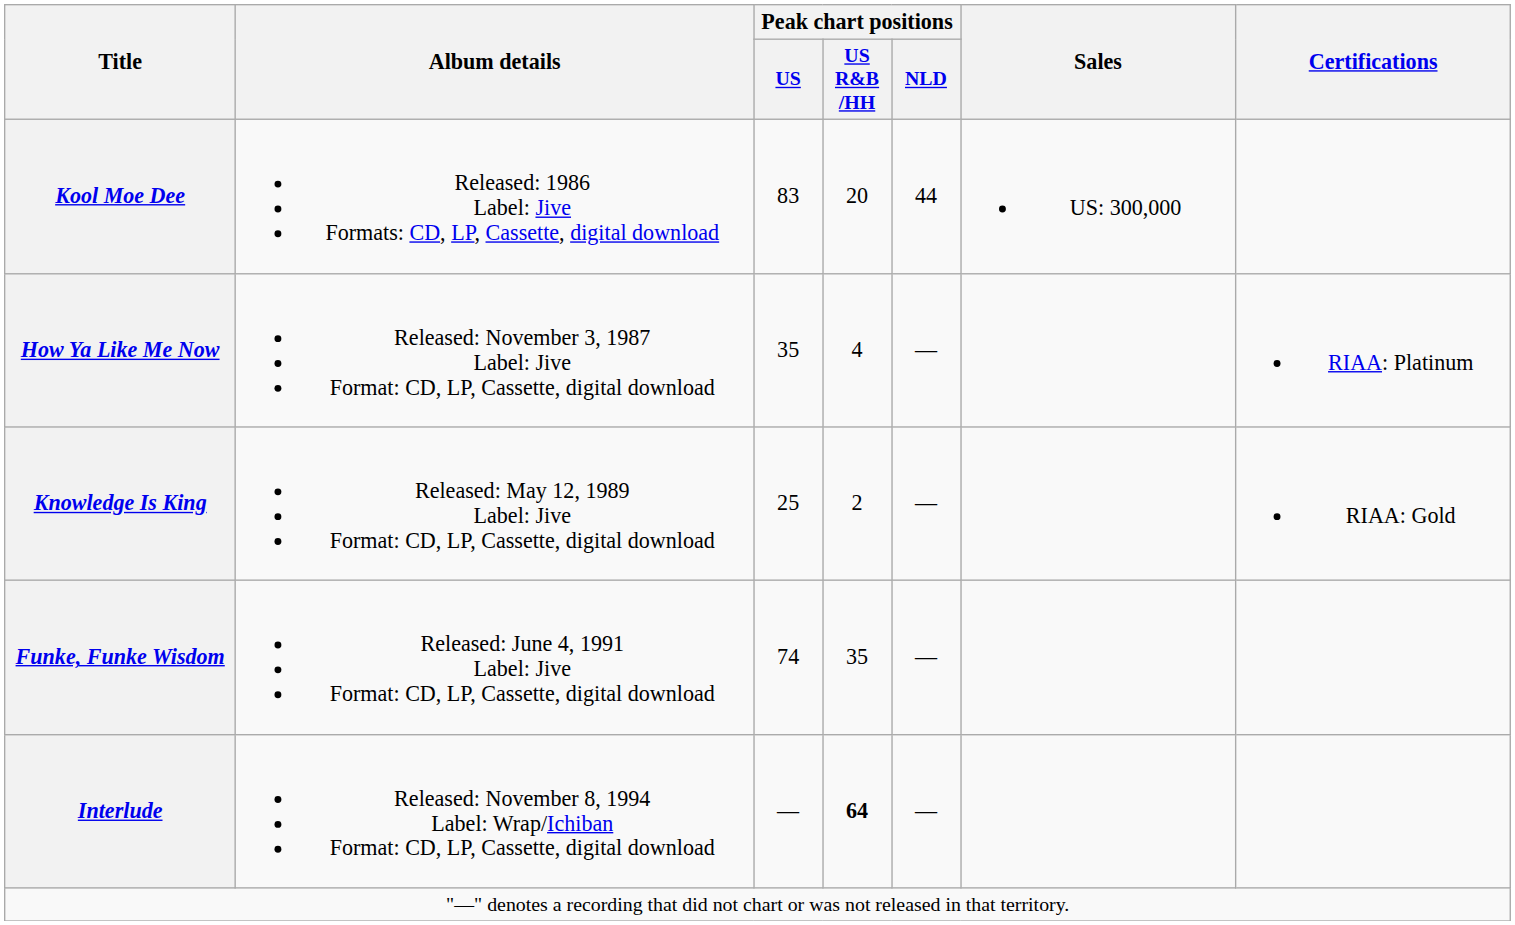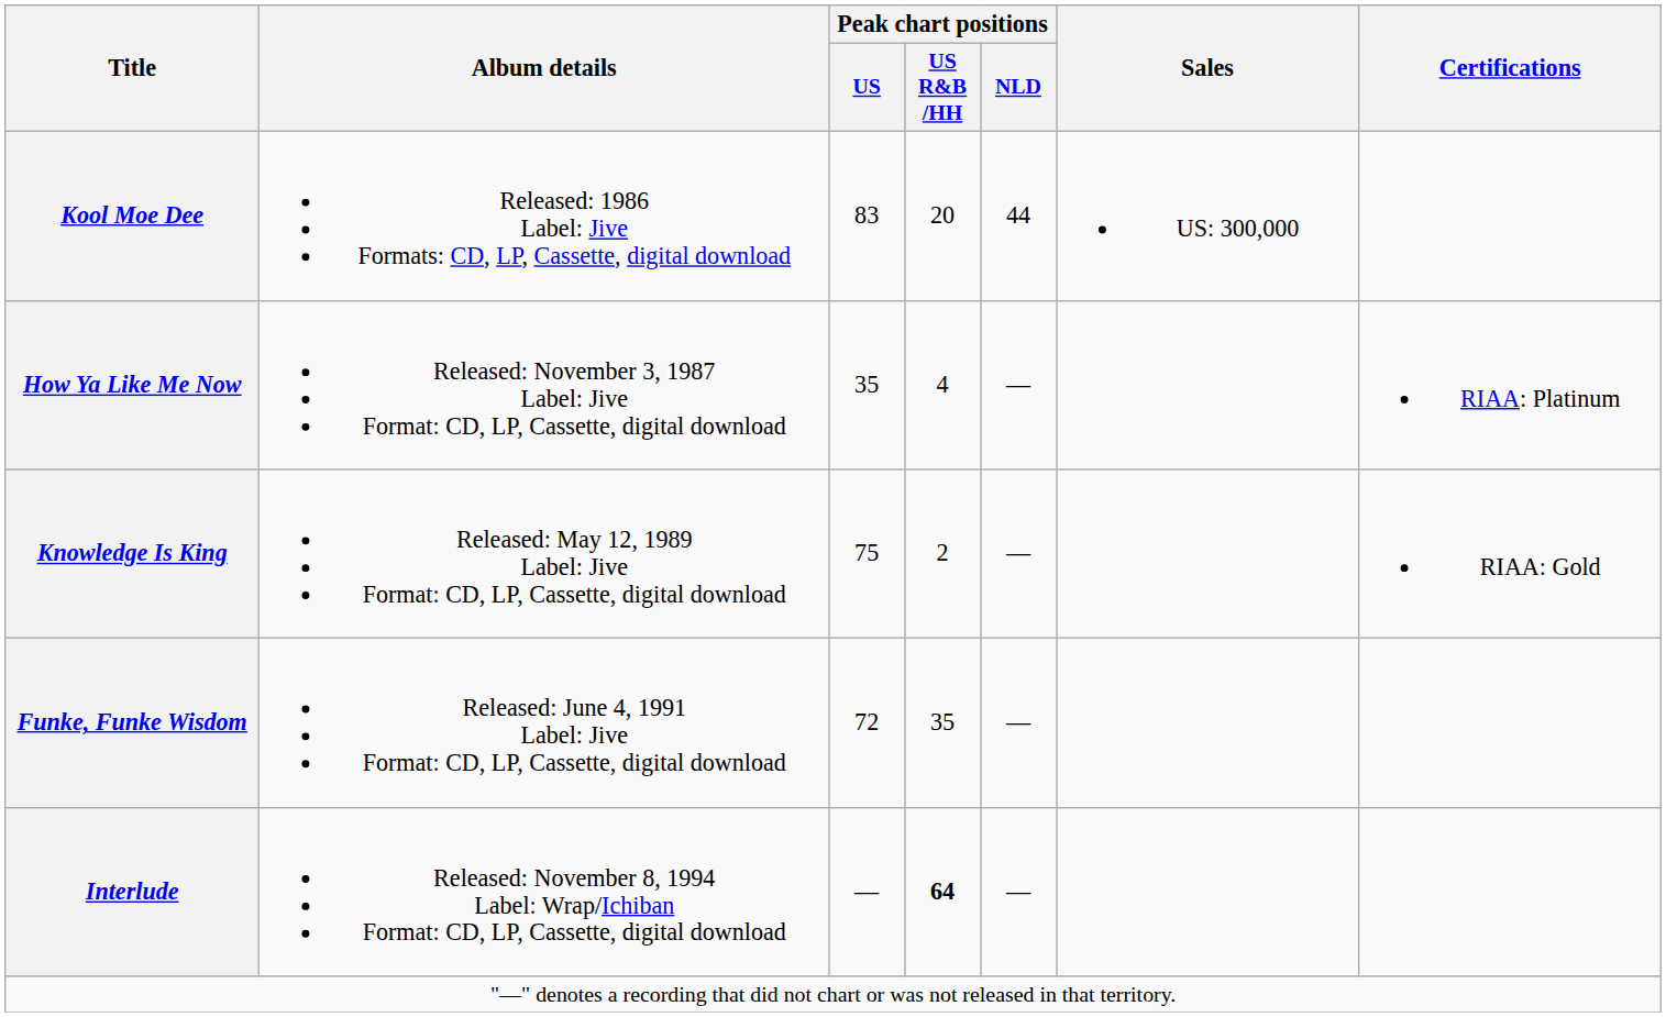Knowledge Is King | Peak chart positions / US: 25 -> 75
Funke, Funke Wisdom | Peak chart positions / US: 74 -> 72
